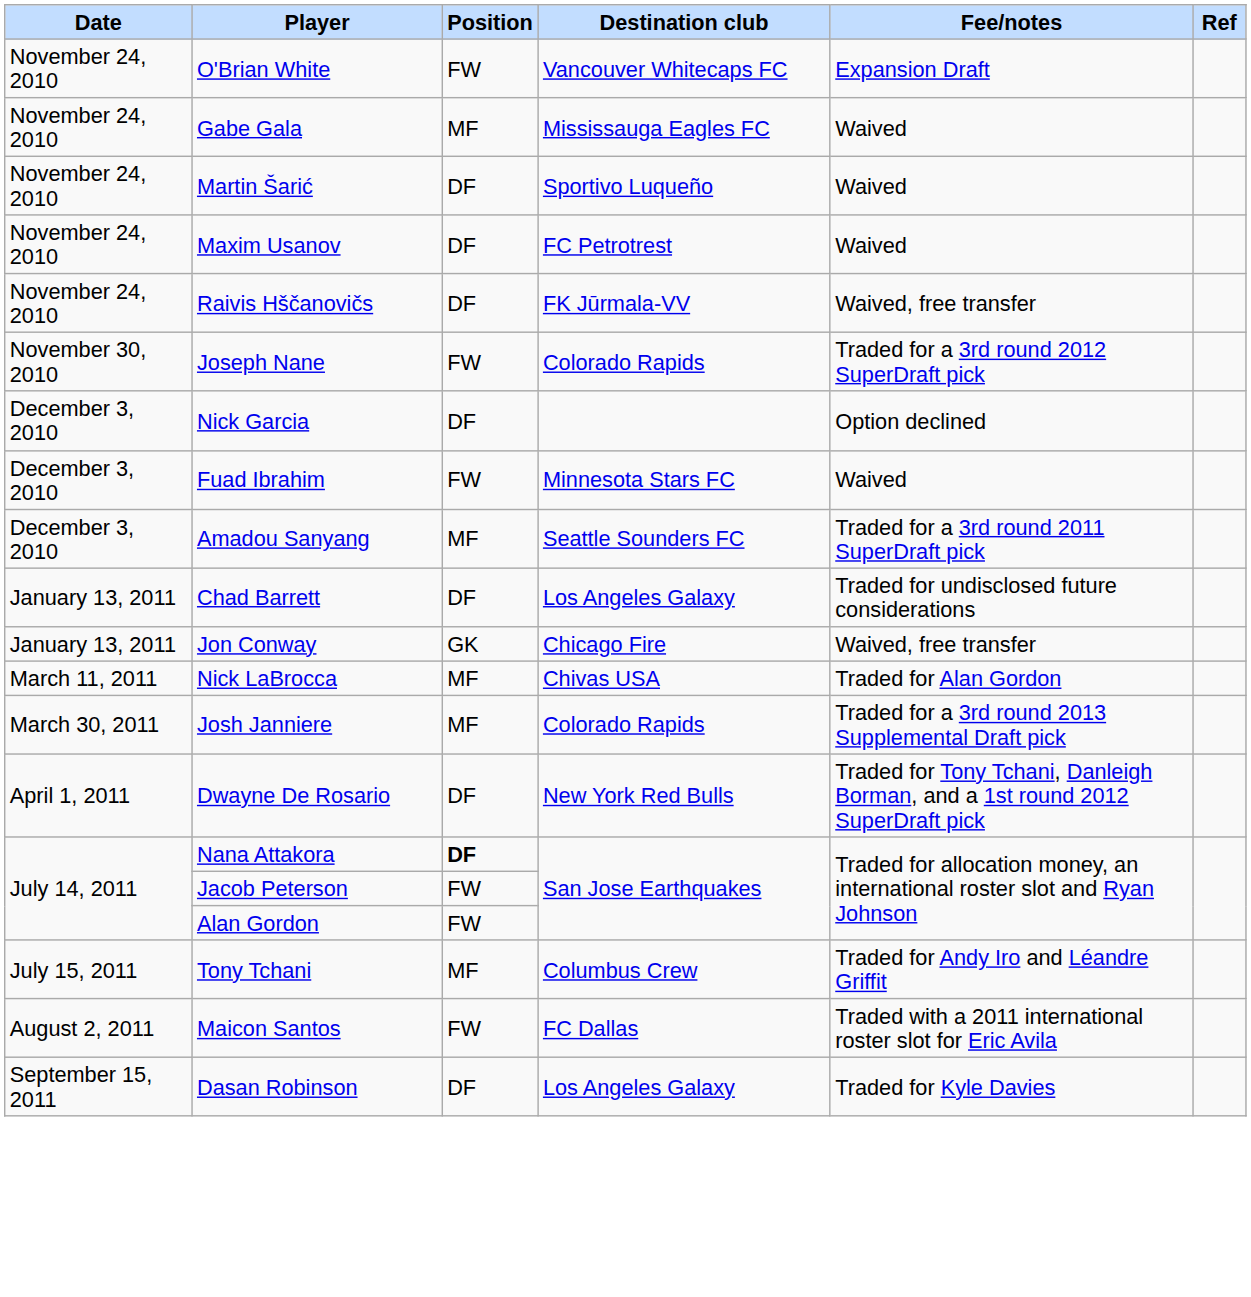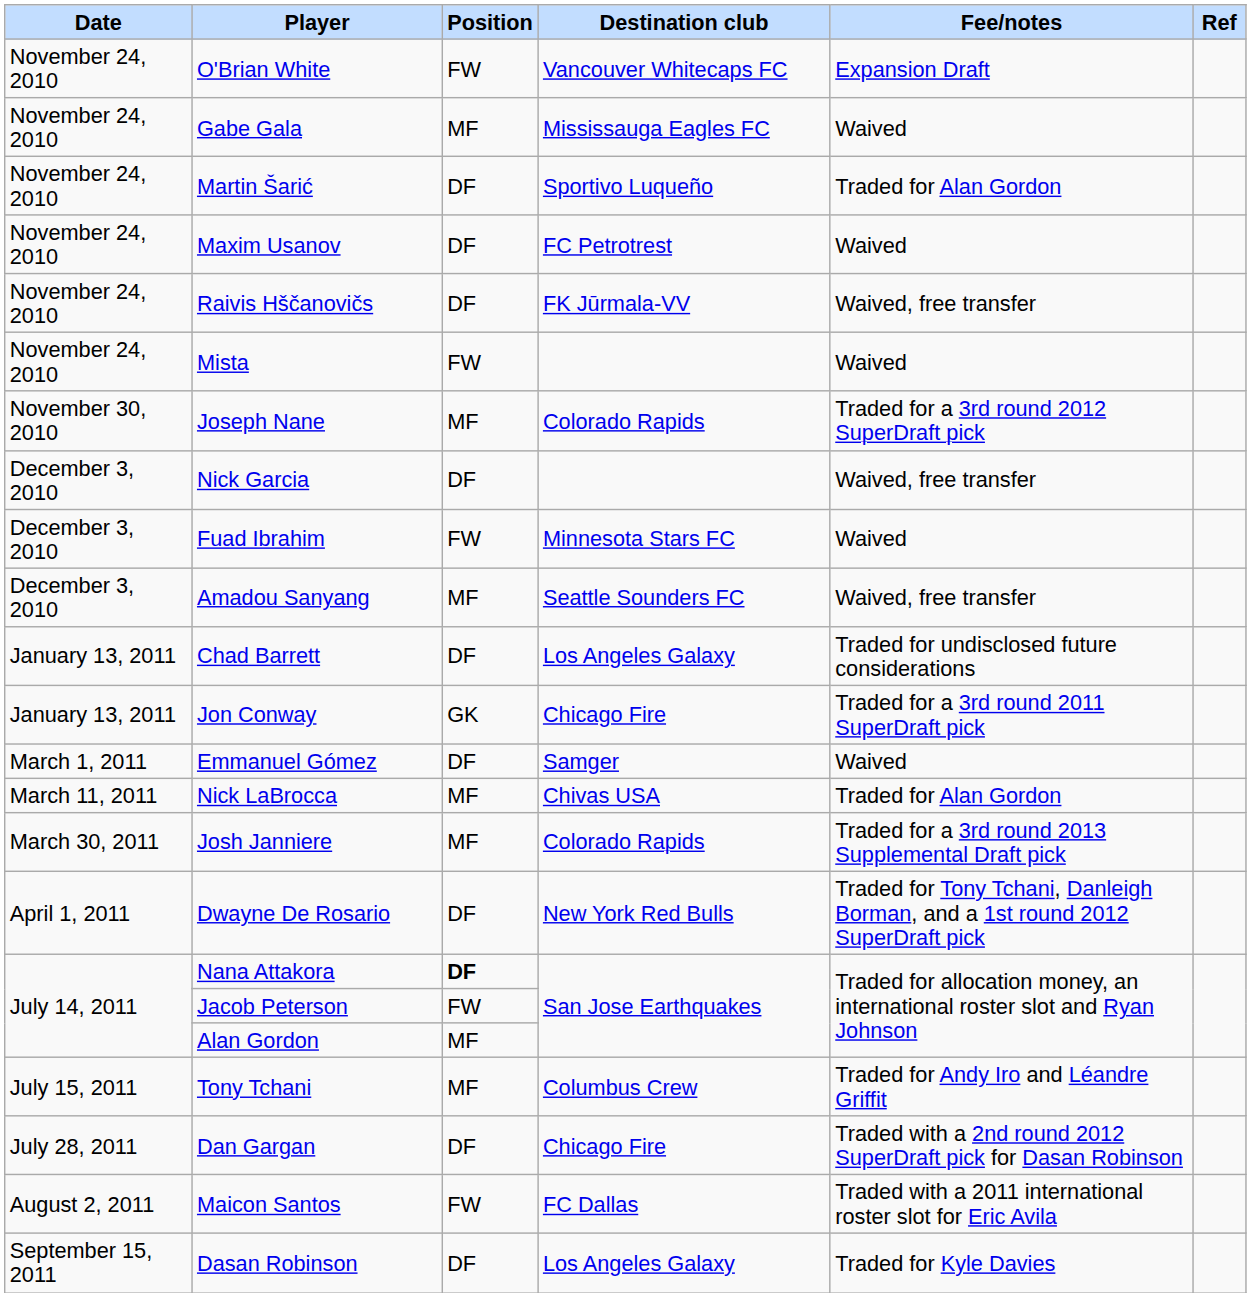Martin Šarić | Fee/notes: Waived -> Traded for Alan Gordon
+ row: November 24, 2010 | Mista | FW | Waived
Joseph Nane | Position: FW -> MF
Nick Garcia | Fee/notes: Option declined -> Waived, free transfer
Amadou Sanyang | Fee/notes: Traded for a 3rd round 2011 SuperDraft pick -> Waived, free transfer
Jon Conway | Fee/notes: Waived, free transfer -> Traded for a 3rd round 2011 SuperDraft pick
+ row: March 1, 2011 | Emmanuel Gómez | DF | Samger | Waived
Alan Gordon | Position: FW -> MF
+ row: July 28, 2011 | Dan Gargan | DF | Chicago Fire | Traded with a 2nd round 2012 SuperDraft pick for Dasan Robinson
